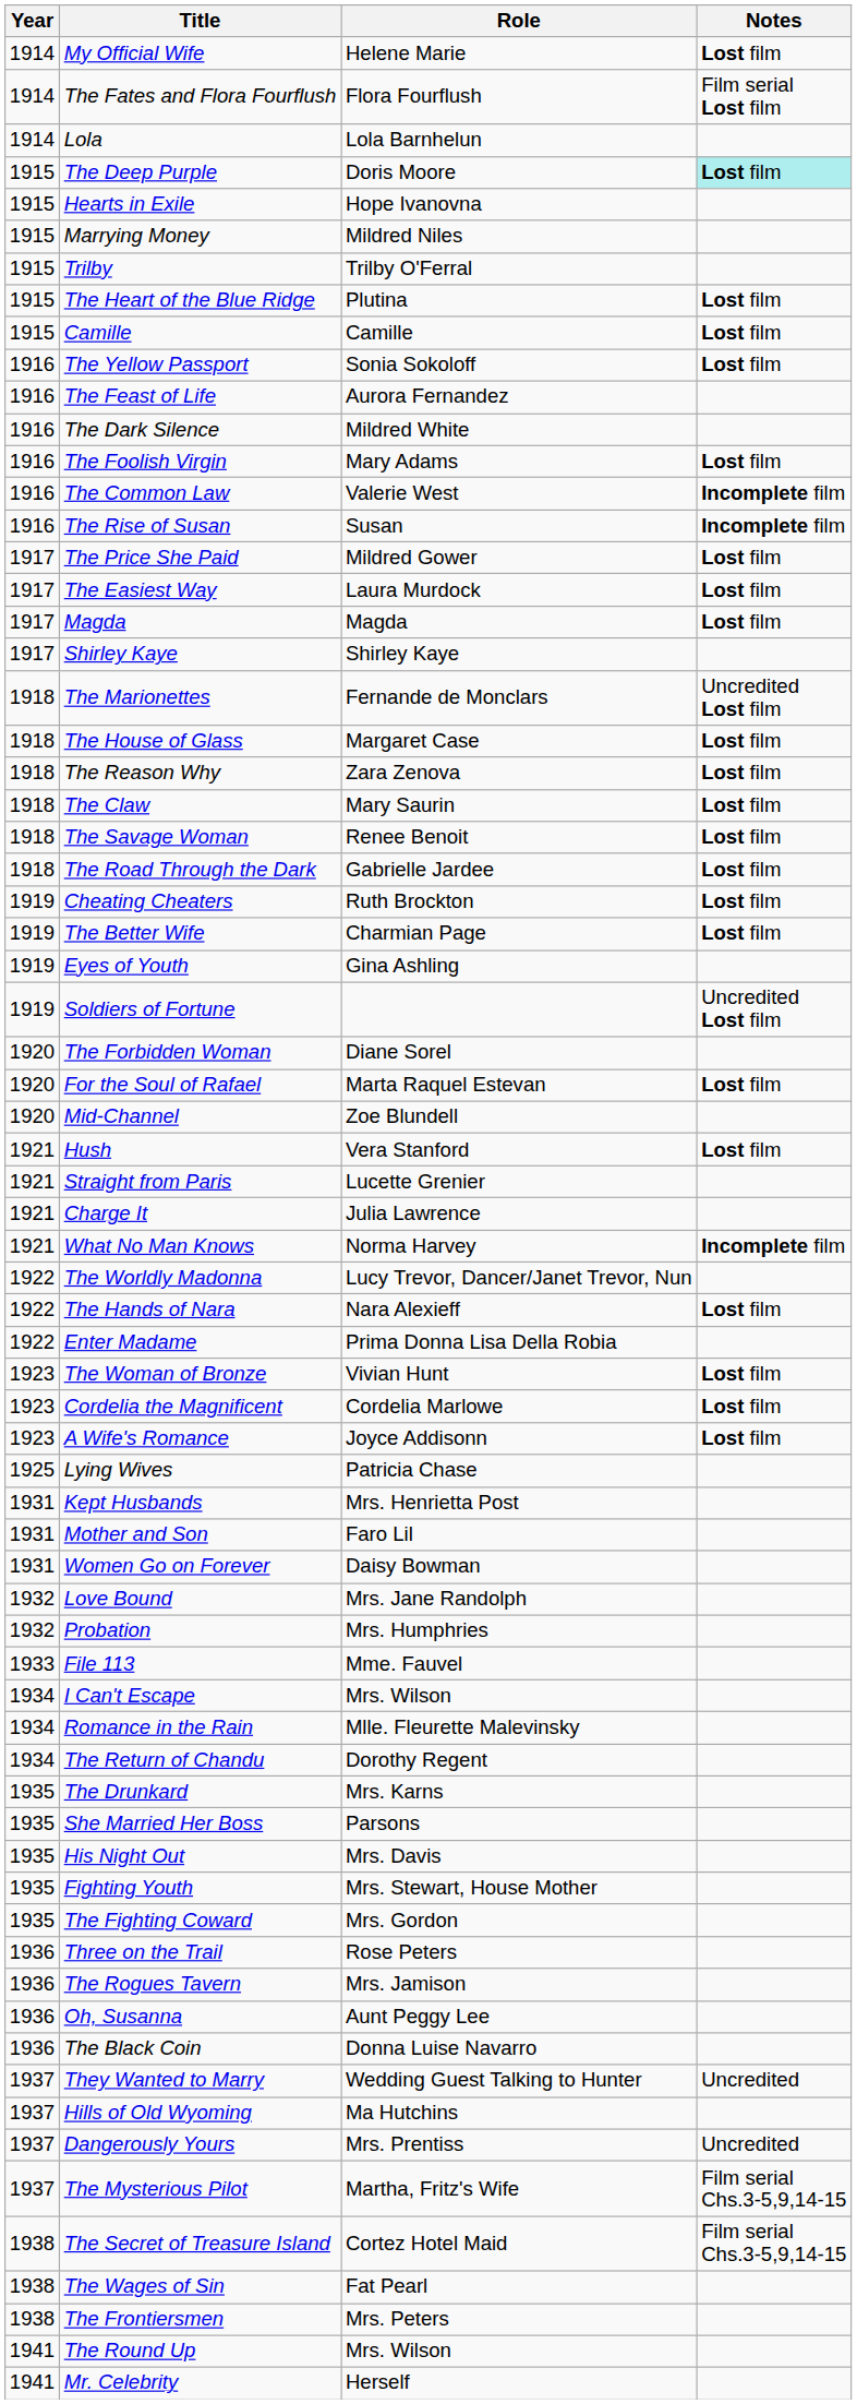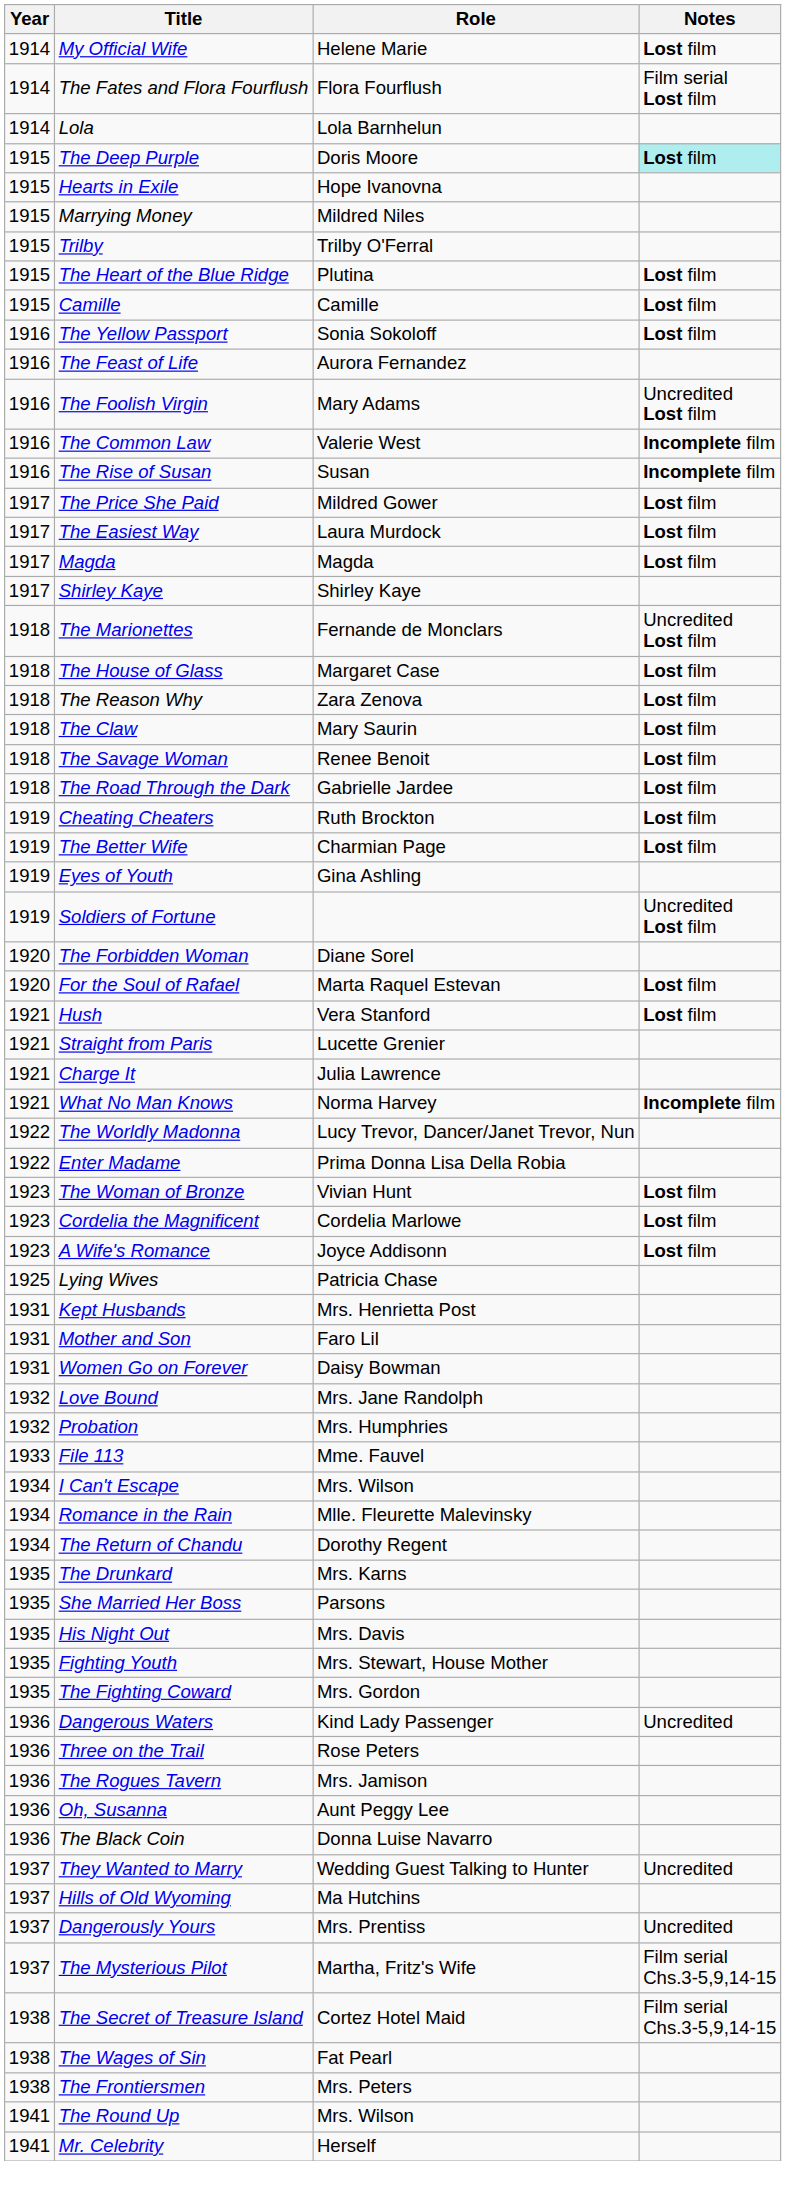- row: 1916 | The Dark Silence | Mildred White
The Foolish Virgin | Notes: Lost film -> Uncredited Lost film
- row: 1920 | Mid-Channel | Zoe Blundell
- row: 1922 | The Hands of Nara | Nara Alexieff | Lost film
+ row: 1936 | Dangerous Waters | Kind Lady Passenger | Uncredited
